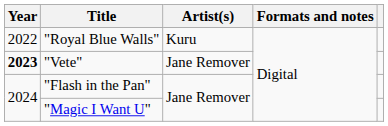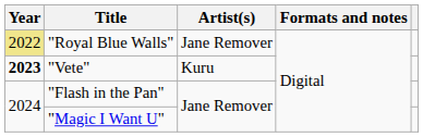"Royal Blue Walls" | Year: no background -> khaki background
"Royal Blue Walls" | Artist(s): Kuru -> Jane Remover
"Vete" | Artist(s): Jane Remover -> Kuru
